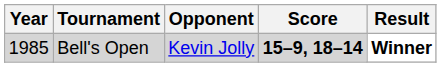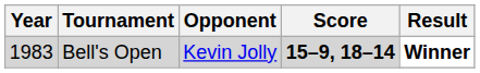Bell's Open | Year: 1985 -> 1983
